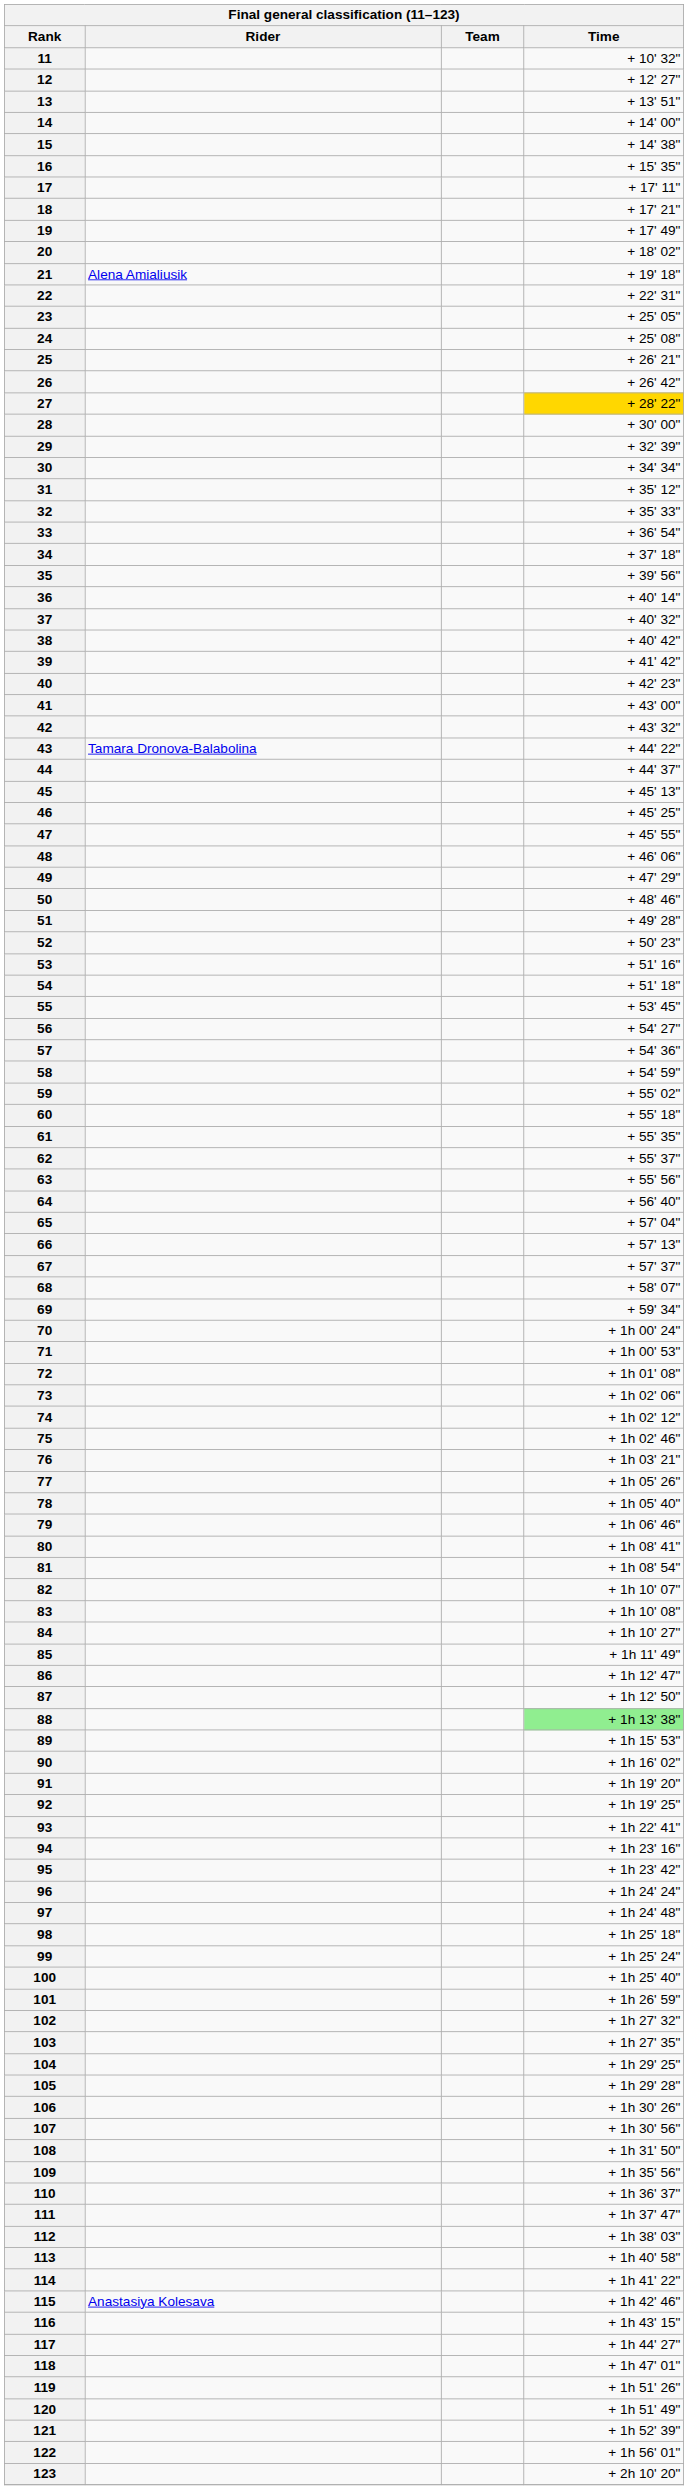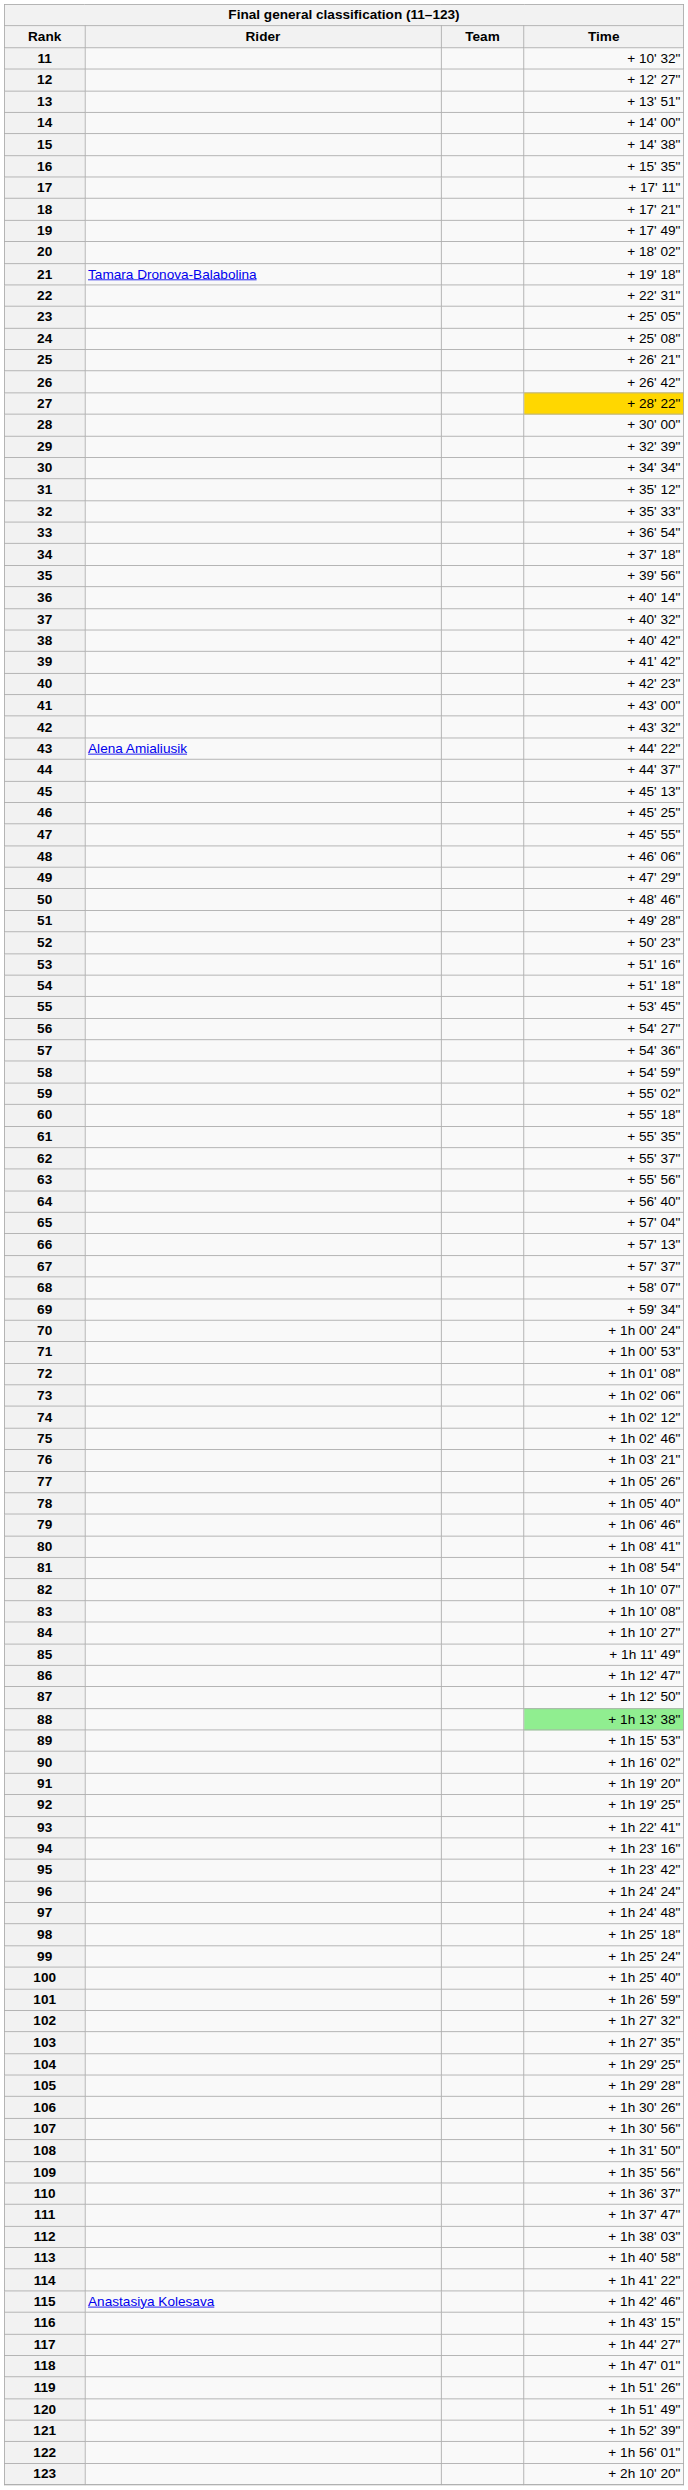21 | Rider: Alena Amialiusik -> Tamara Dronova-Balabolina
43 | Rider: Tamara Dronova-Balabolina -> Alena Amialiusik
